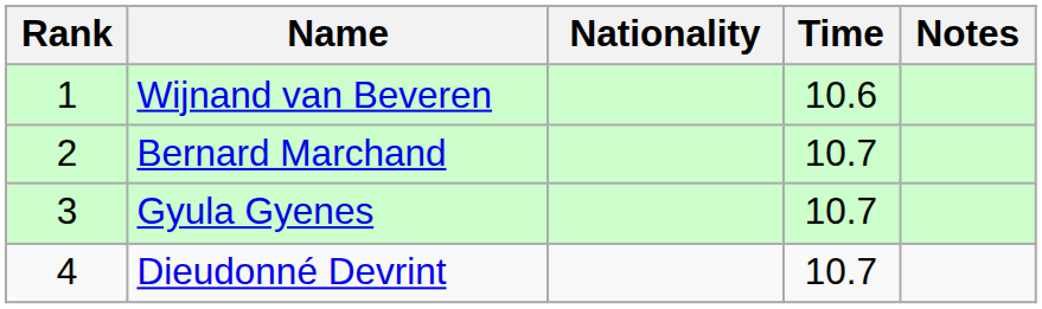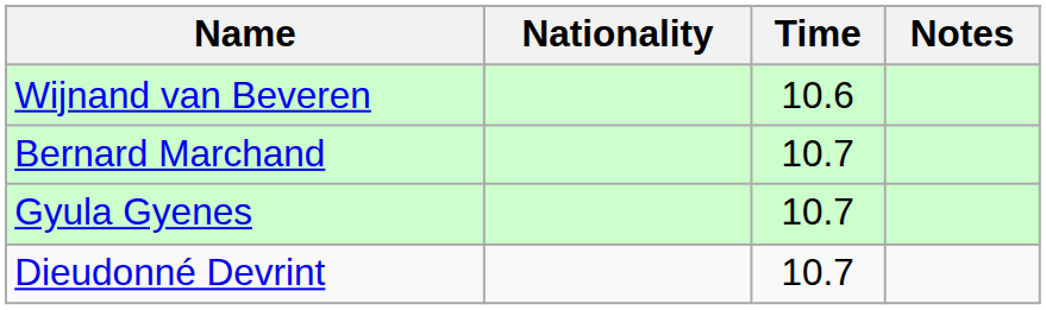- column: Rank | 1 | 2 | 3 | 4
